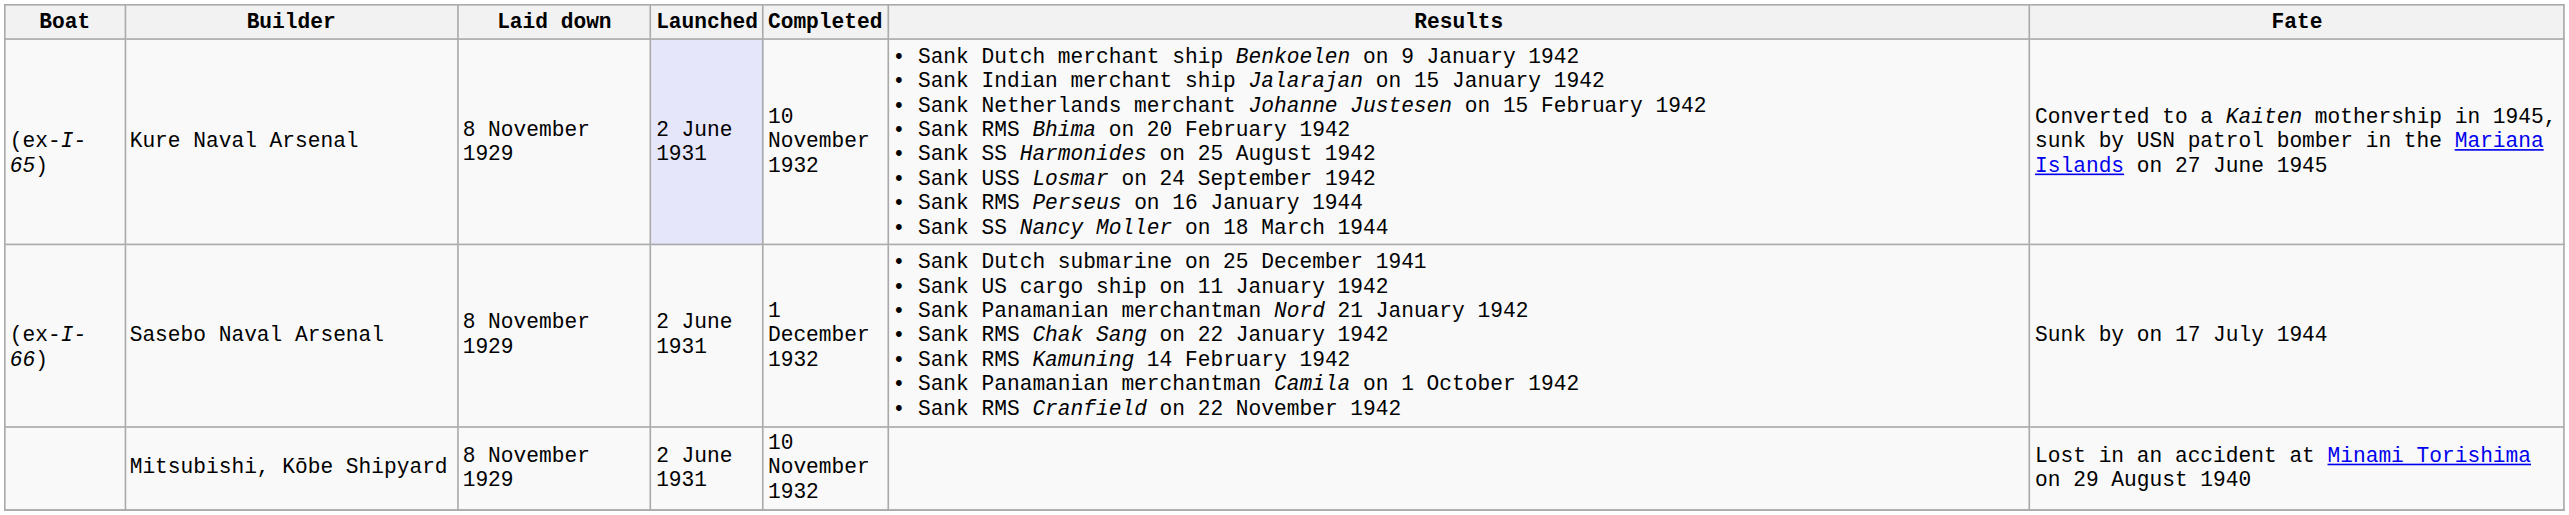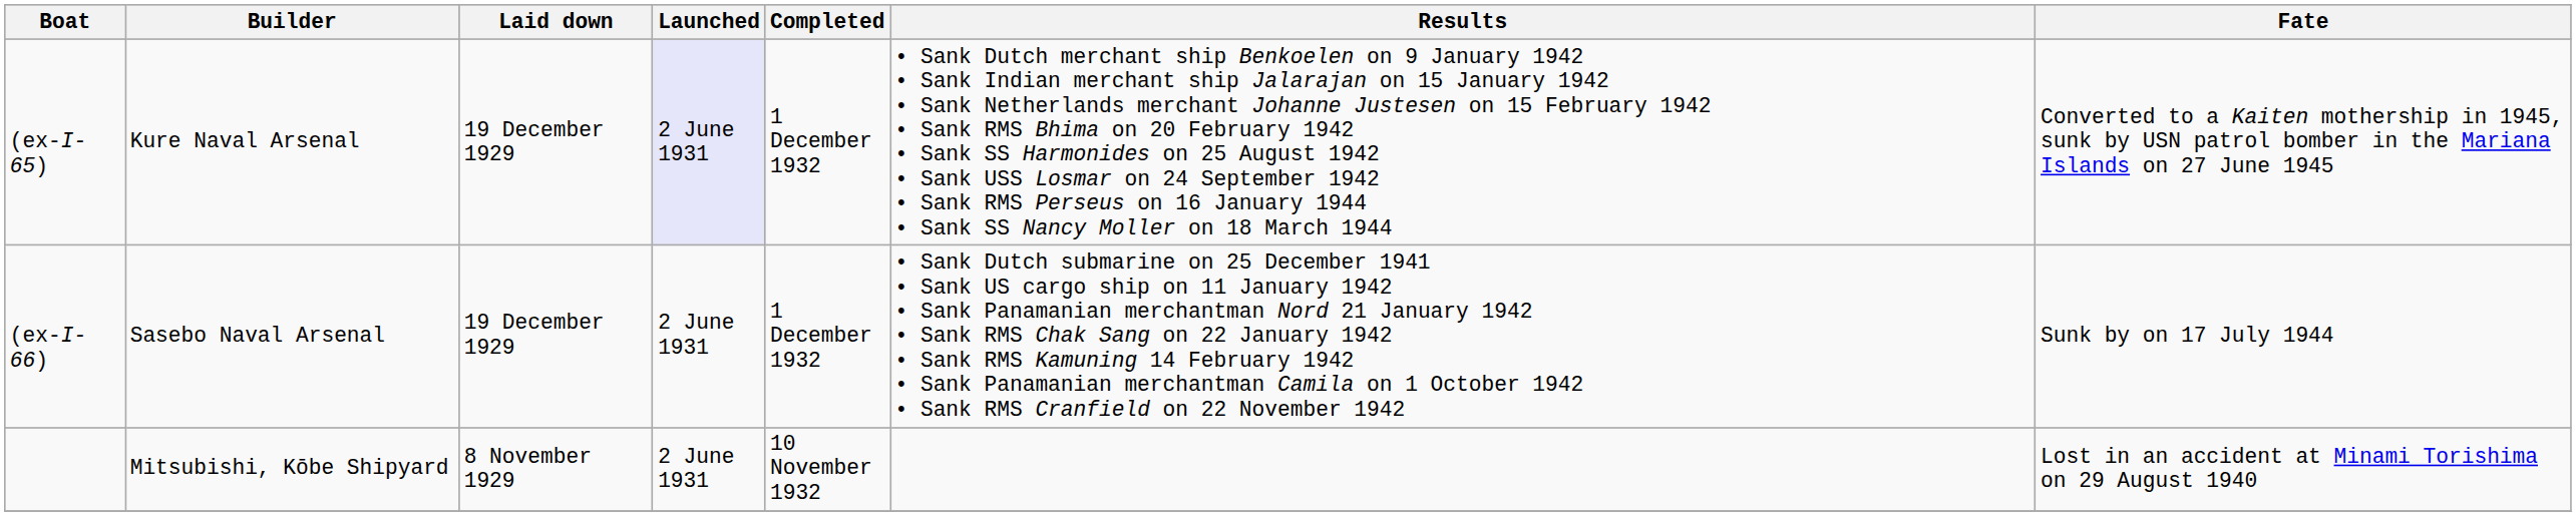(ex-I-65) | Laid down: 8 November 1929 -> 19 December 1929
(ex-I-65) | Completed: 10 November 1932 -> 1 December 1932
(ex-I-66) | Laid down: 8 November 1929 -> 19 December 1929
